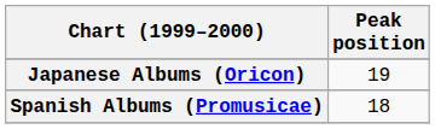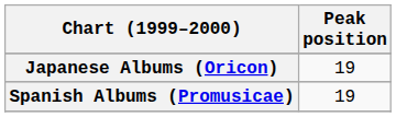Spanish Albums (Promusicae) | Peak position: 18 -> 19
